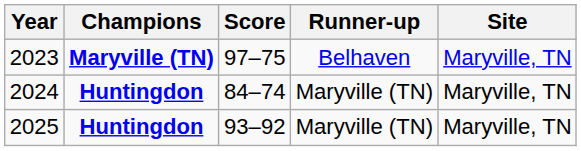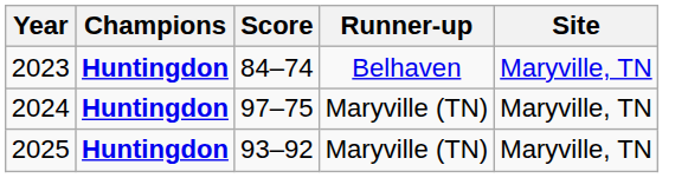2023 | Champions: Maryville (TN) -> Huntingdon
2023 | Score: 97–75 -> 84–74
2024 | Score: 84–74 -> 97–75
